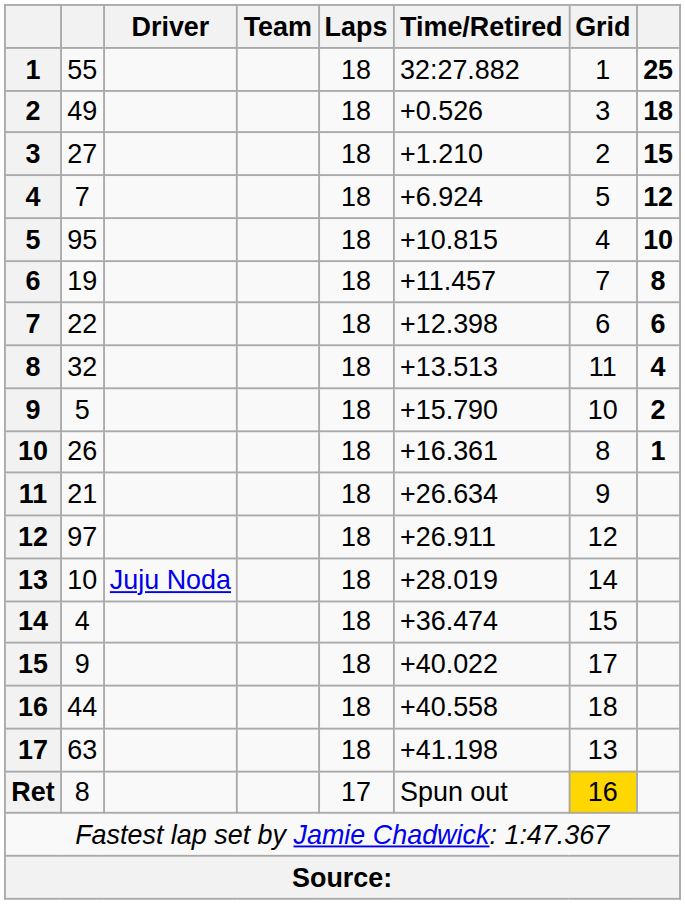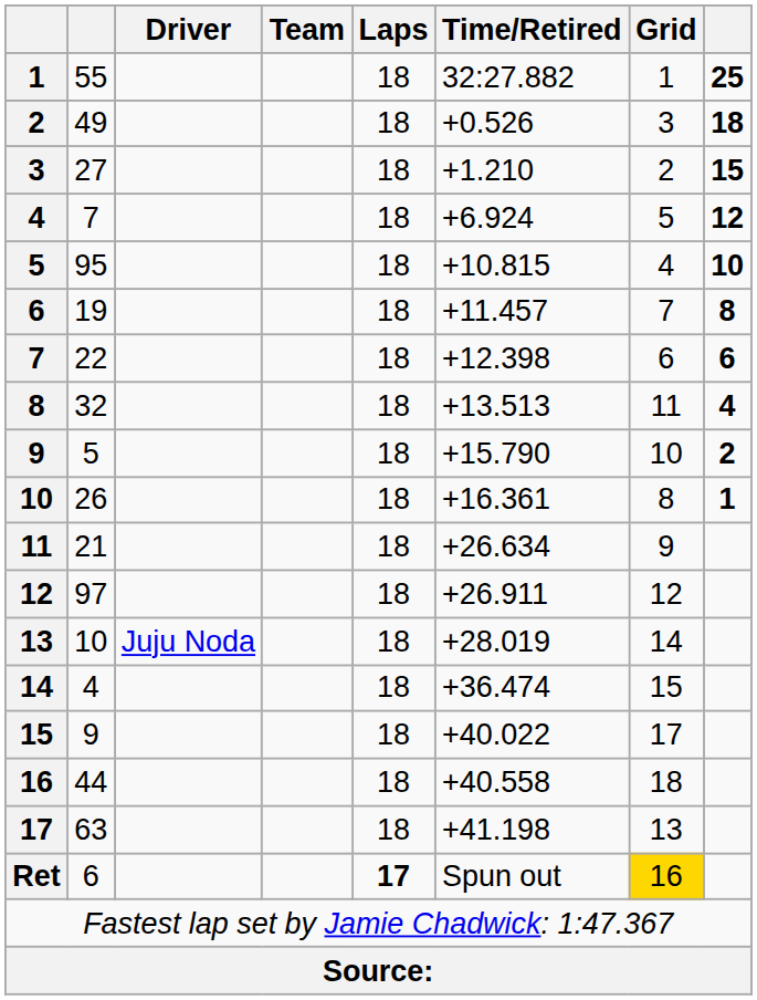Ret | column 2: 8 -> 6
Ret | Laps: normal -> bold
